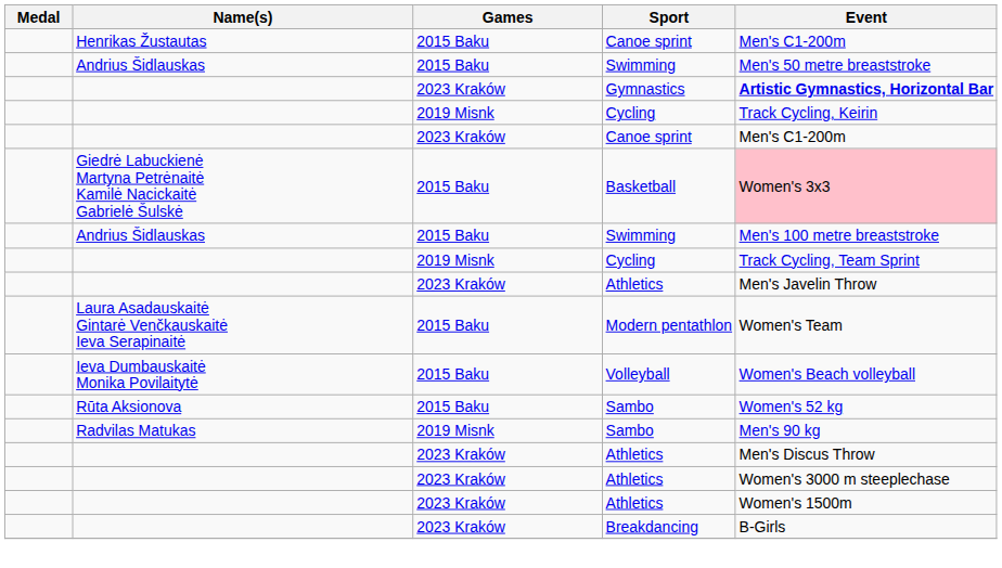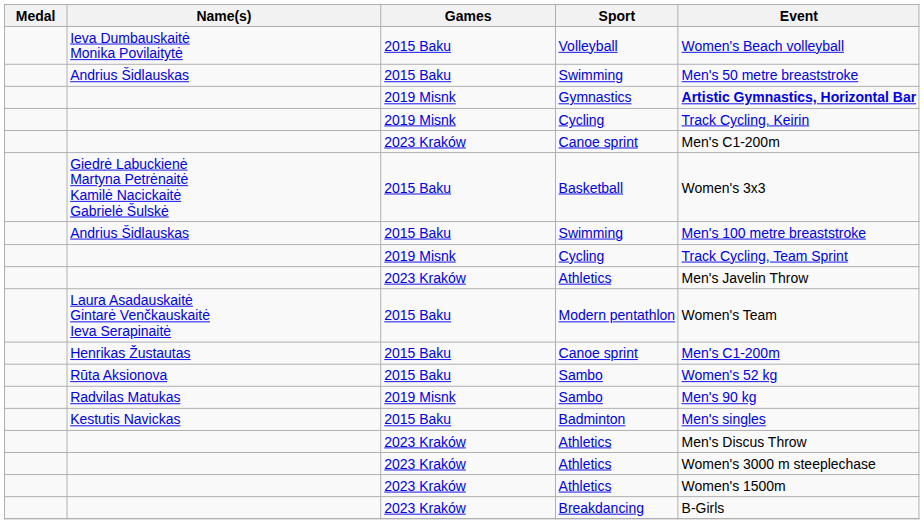rows swapped: Henrikas Žustautas / Canoe sprint <-> Volleyball
Gymnastics | Games: 2023 Kraków -> 2019 Misnk
Basketball | Event: pink background -> no background
+ row: Kestutis Navickas | 2015 Baku | Badminton | Men's singles
